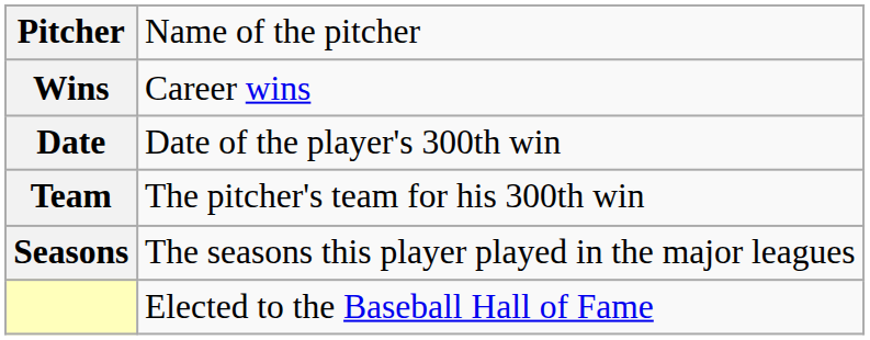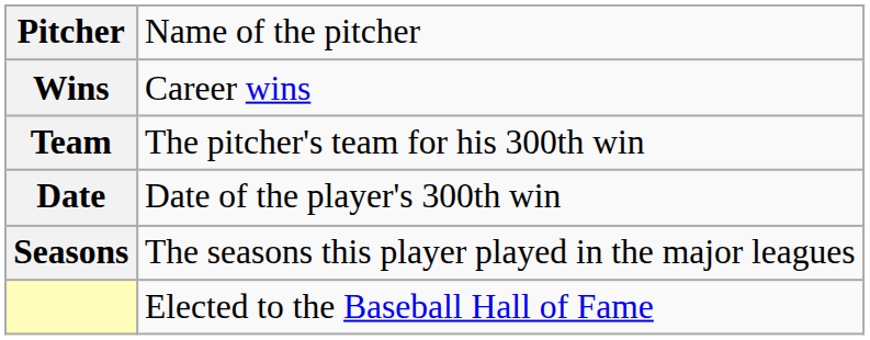rows swapped: Date <-> Team
